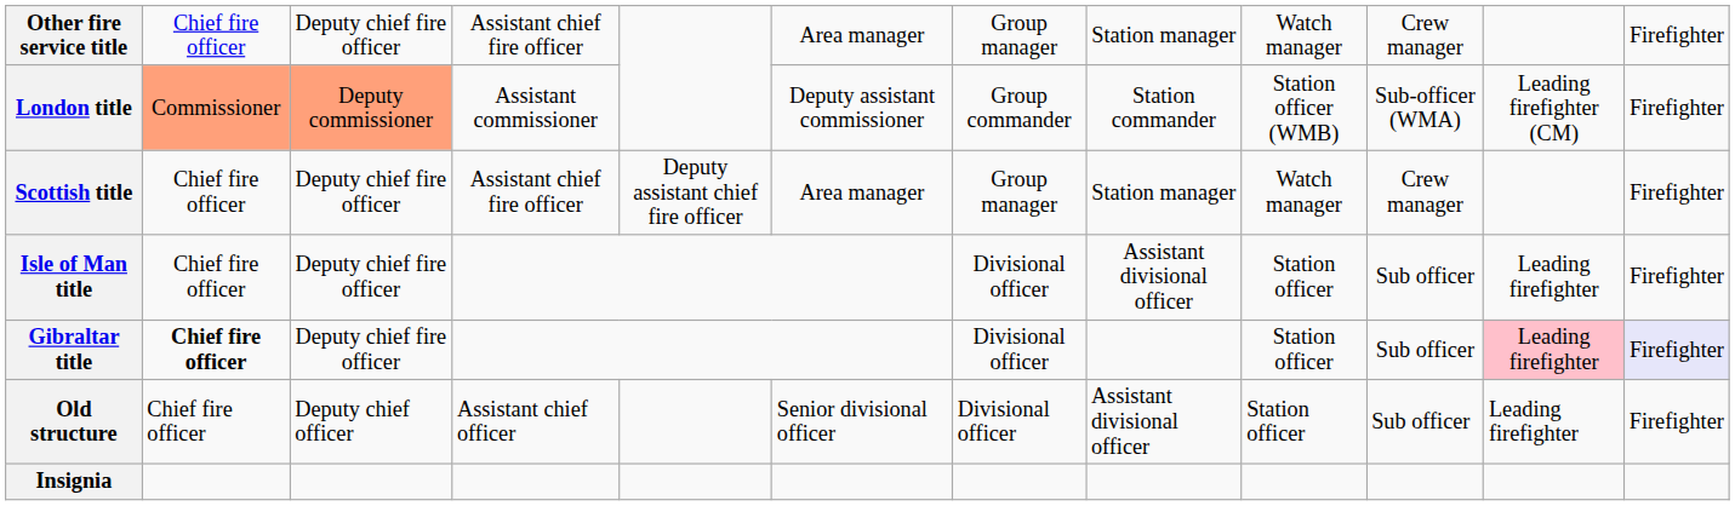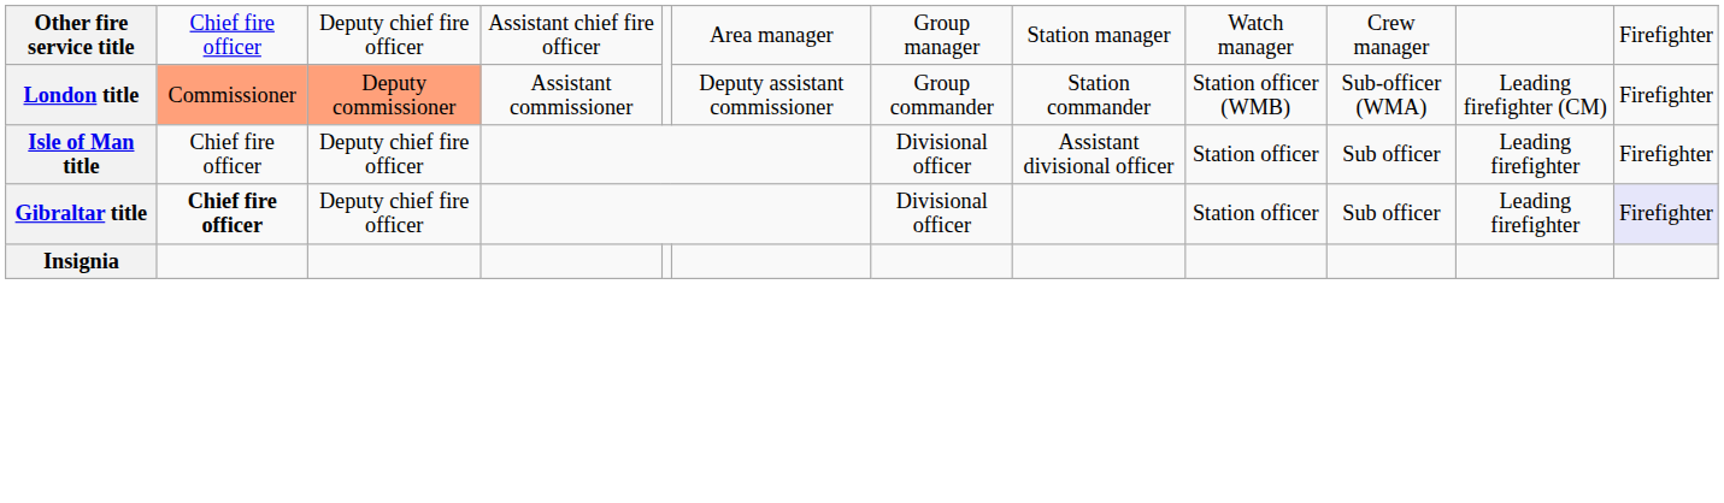- row: Scottish title | Chief fire officer | Deputy chief fire officer | Assistant chief fire officer | Deputy assistant chief fire officer | Area manager | Group manager | Station manager | Watch manager | Crew manager | Firefighter
Gibraltar title | column 11: pink background -> no background
- row: Old structure | Chief fire officer | Deputy chief officer | Assistant chief officer | Senior divisional officer | Divisional officer | Assistant divisional officer | Station officer | Sub officer | Leading firefighter | Firefighter
